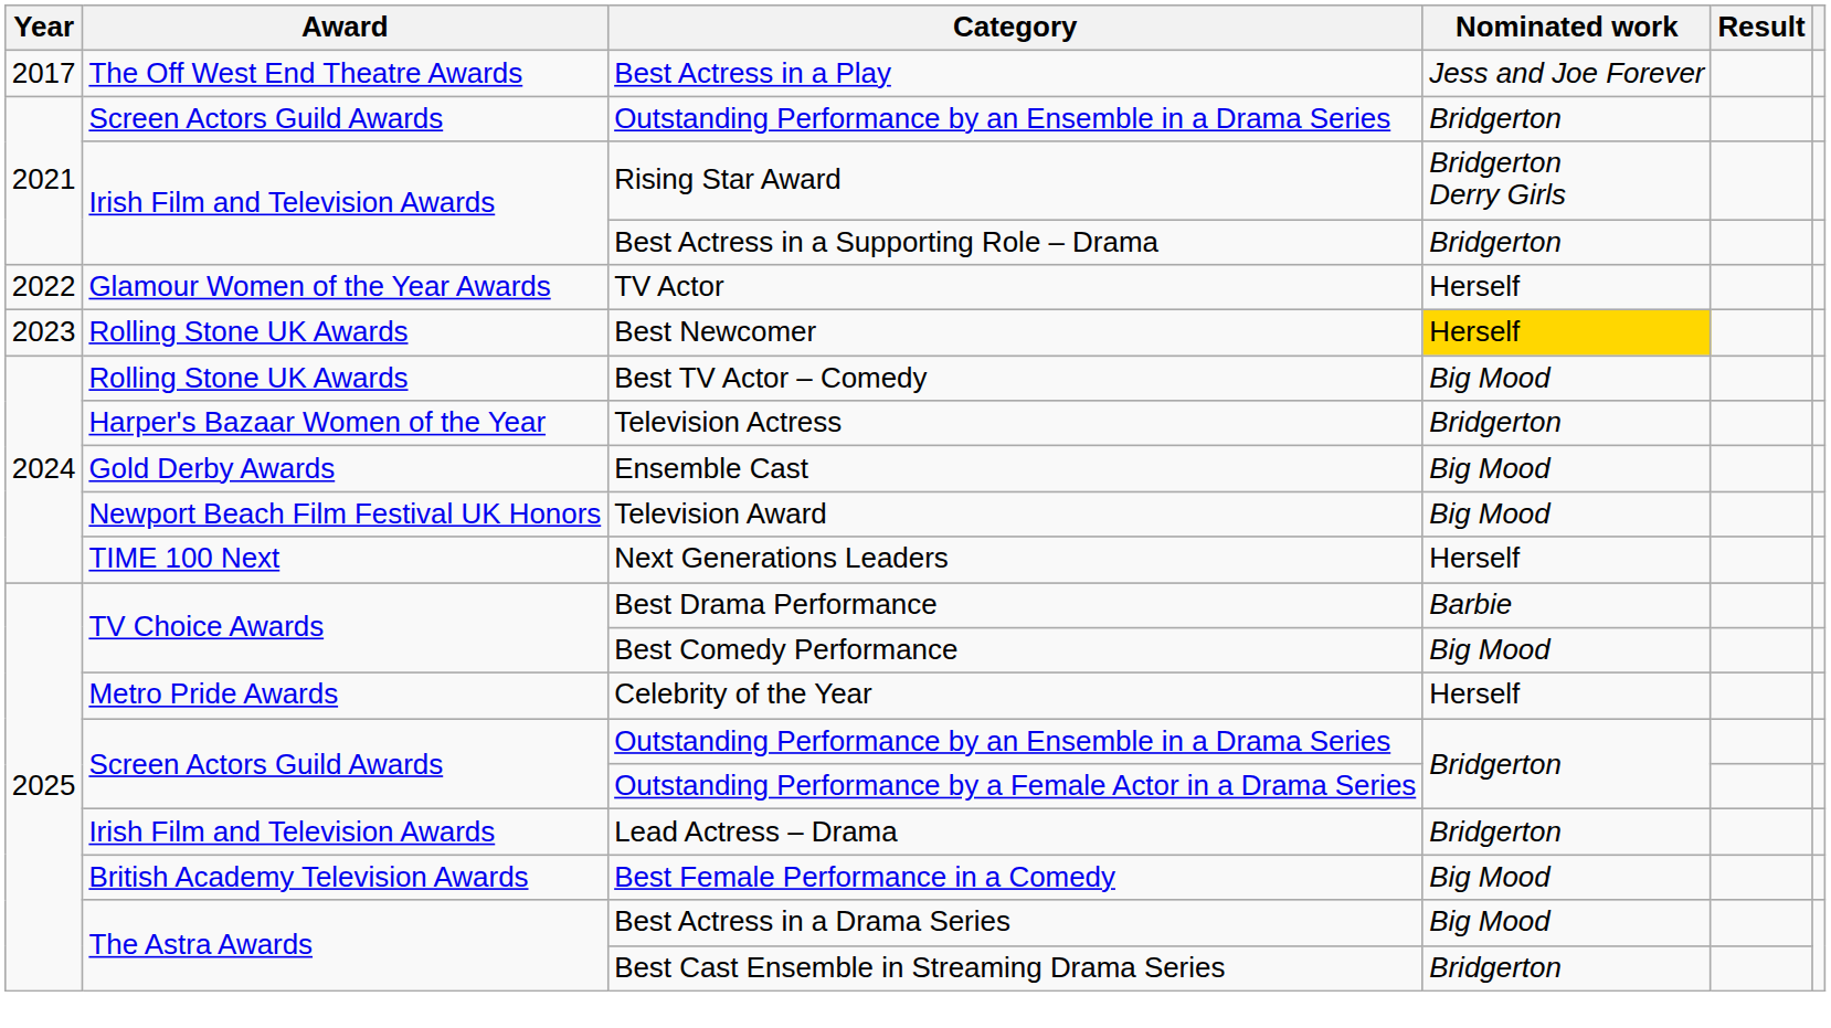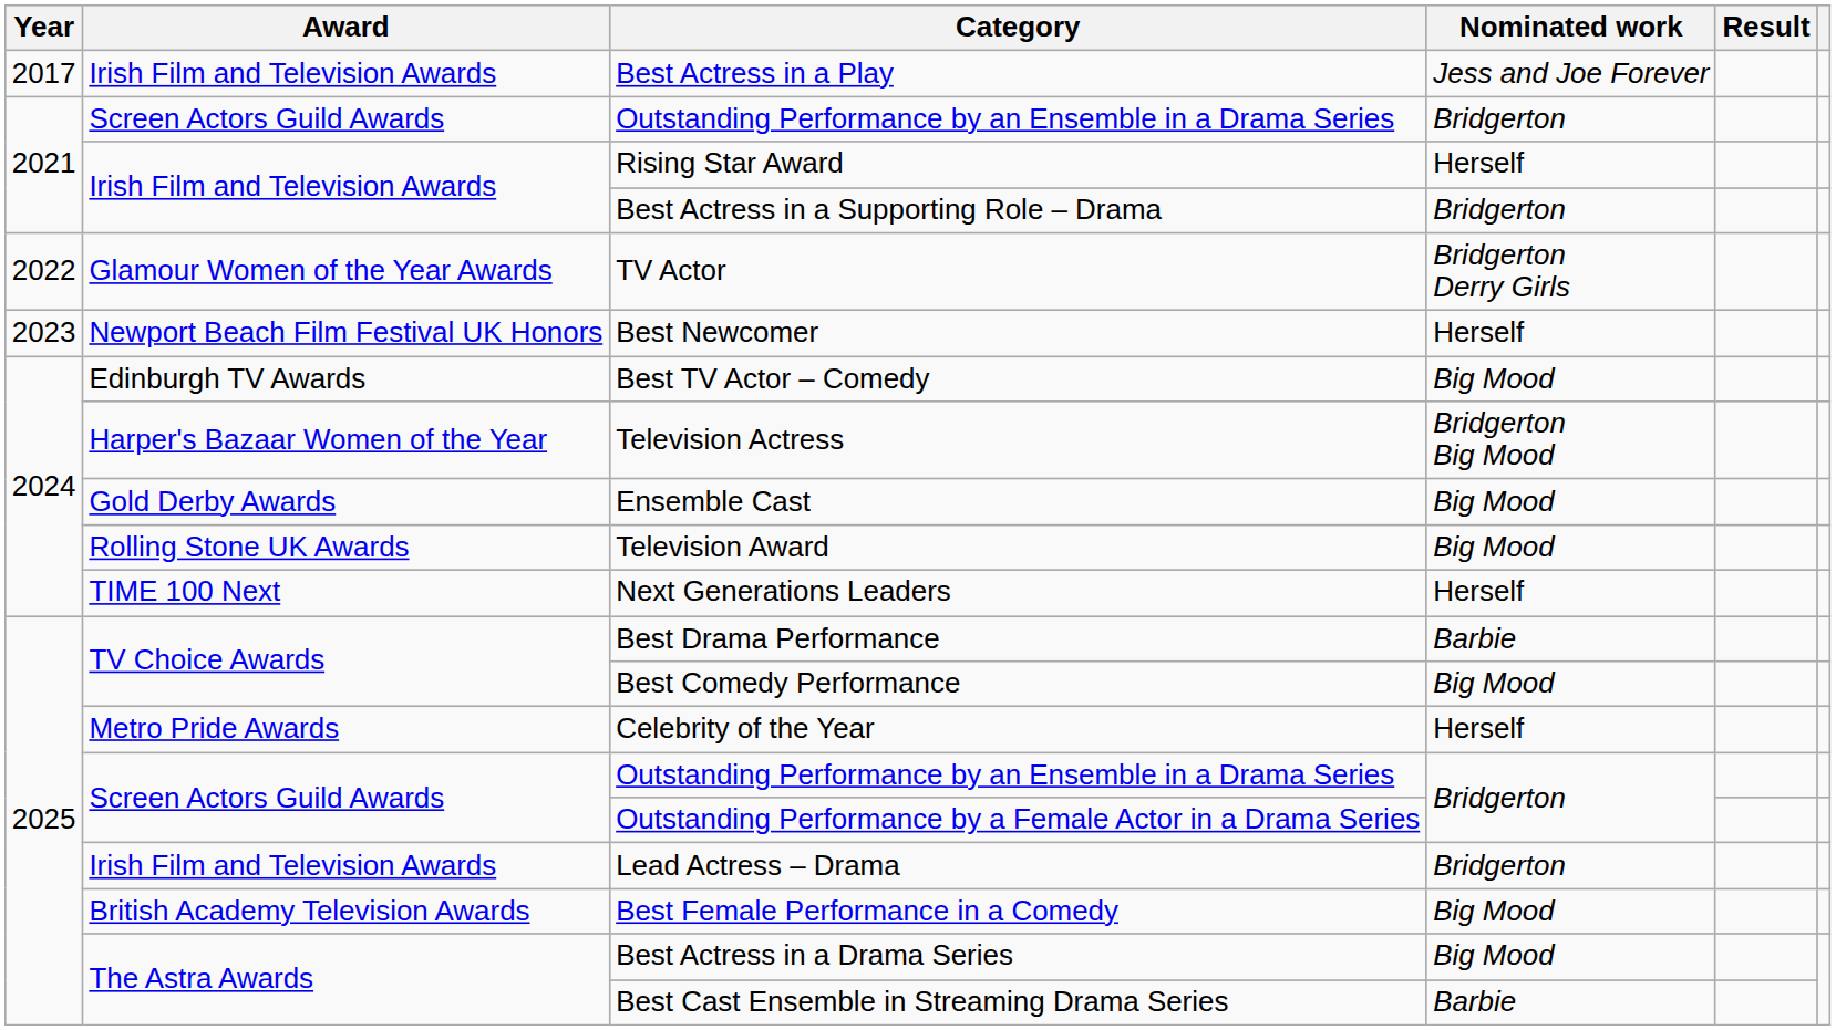Best Actress in a Play | Award: The Off West End Theatre Awards -> Irish Film and Television Awards
Rising Star Award | Nominated work: Bridgerton Derry Girls -> Herself
TV Actor | Nominated work: Herself -> Bridgerton Derry Girls
Best Newcomer | Award: Rolling Stone UK Awards -> Newport Beach Film Festival UK Honors
Best Newcomer | Nominated work: gold background -> no background
Best TV Actor – Comedy | Award: Rolling Stone UK Awards -> Edinburgh TV Awards
Television Actress | Nominated work: Bridgerton -> Bridgerton Big Mood
Television Award | Award: Newport Beach Film Festival UK Honors -> Rolling Stone UK Awards
Best Cast Ensemble in Streaming Drama Series | Nominated work: Bridgerton -> Barbie
